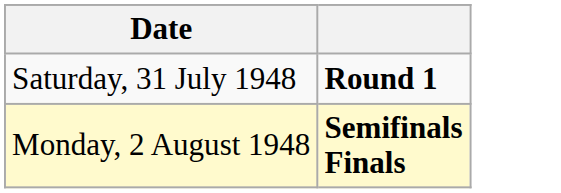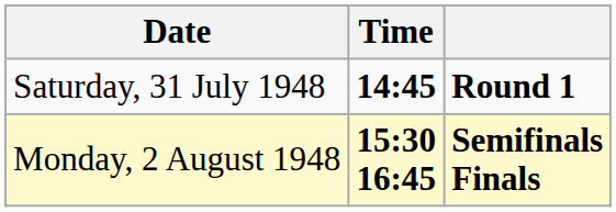+ column: Time | 14:45 | 15:30 16:45
